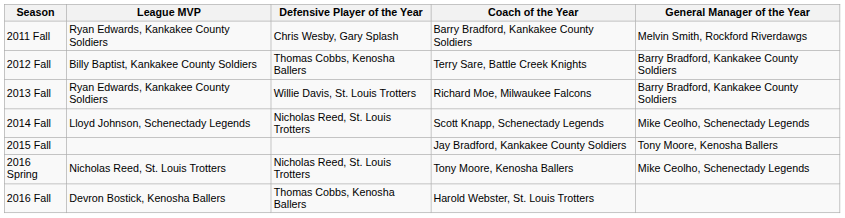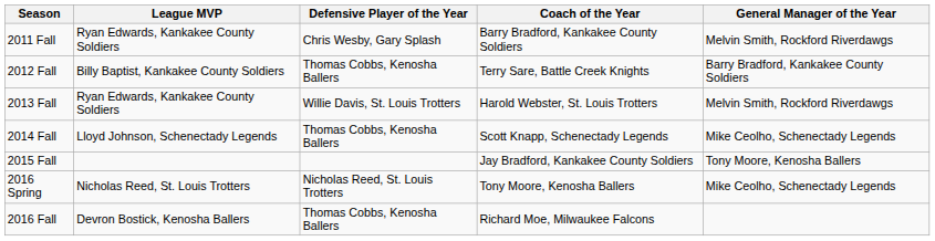2013 Fall | Coach of the Year: Richard Moe, Milwaukee Falcons -> Harold Webster, St. Louis Trotters
2013 Fall | General Manager of the Year: Barry Bradford, Kankakee County Soldiers -> Melvin Smith, Rockford Riverdawgs
2014 Fall | Defensive Player of the Year: Nicholas Reed, St. Louis Trotters -> Thomas Cobbs, Kenosha Ballers
2016 Fall | Coach of the Year: Harold Webster, St. Louis Trotters -> Richard Moe, Milwaukee Falcons
